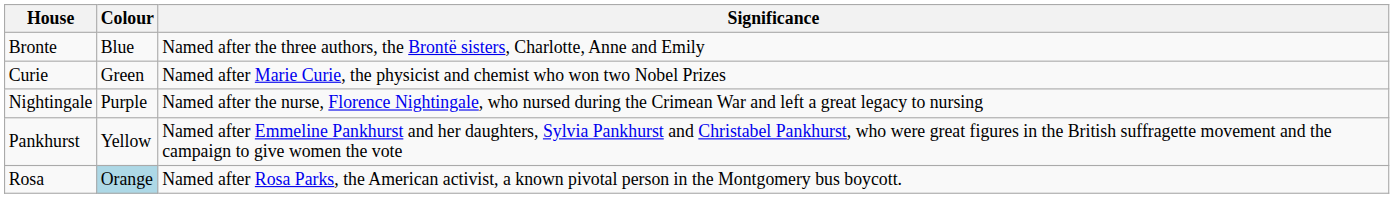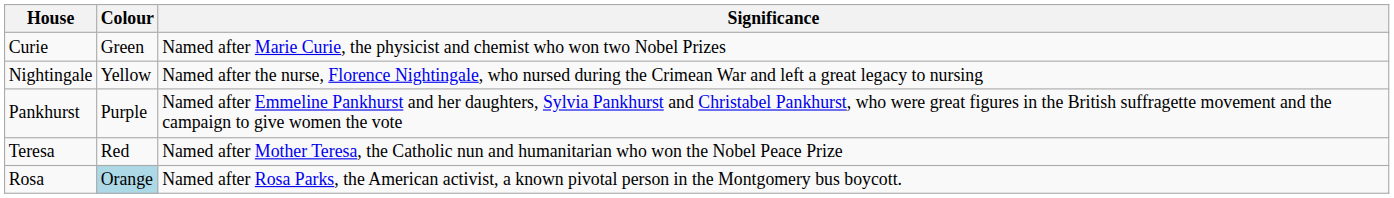- row: Bronte | Blue | Named after the three authors, the Brontë sisters, Charlotte, Anne and Emily
Nightingale | Colour: Purple -> Yellow
Pankhurst | Colour: Yellow -> Purple
+ row: Teresa | Red | Named after Mother Teresa, the Catholic nun and humanitarian who won the Nobel Peace Prize
